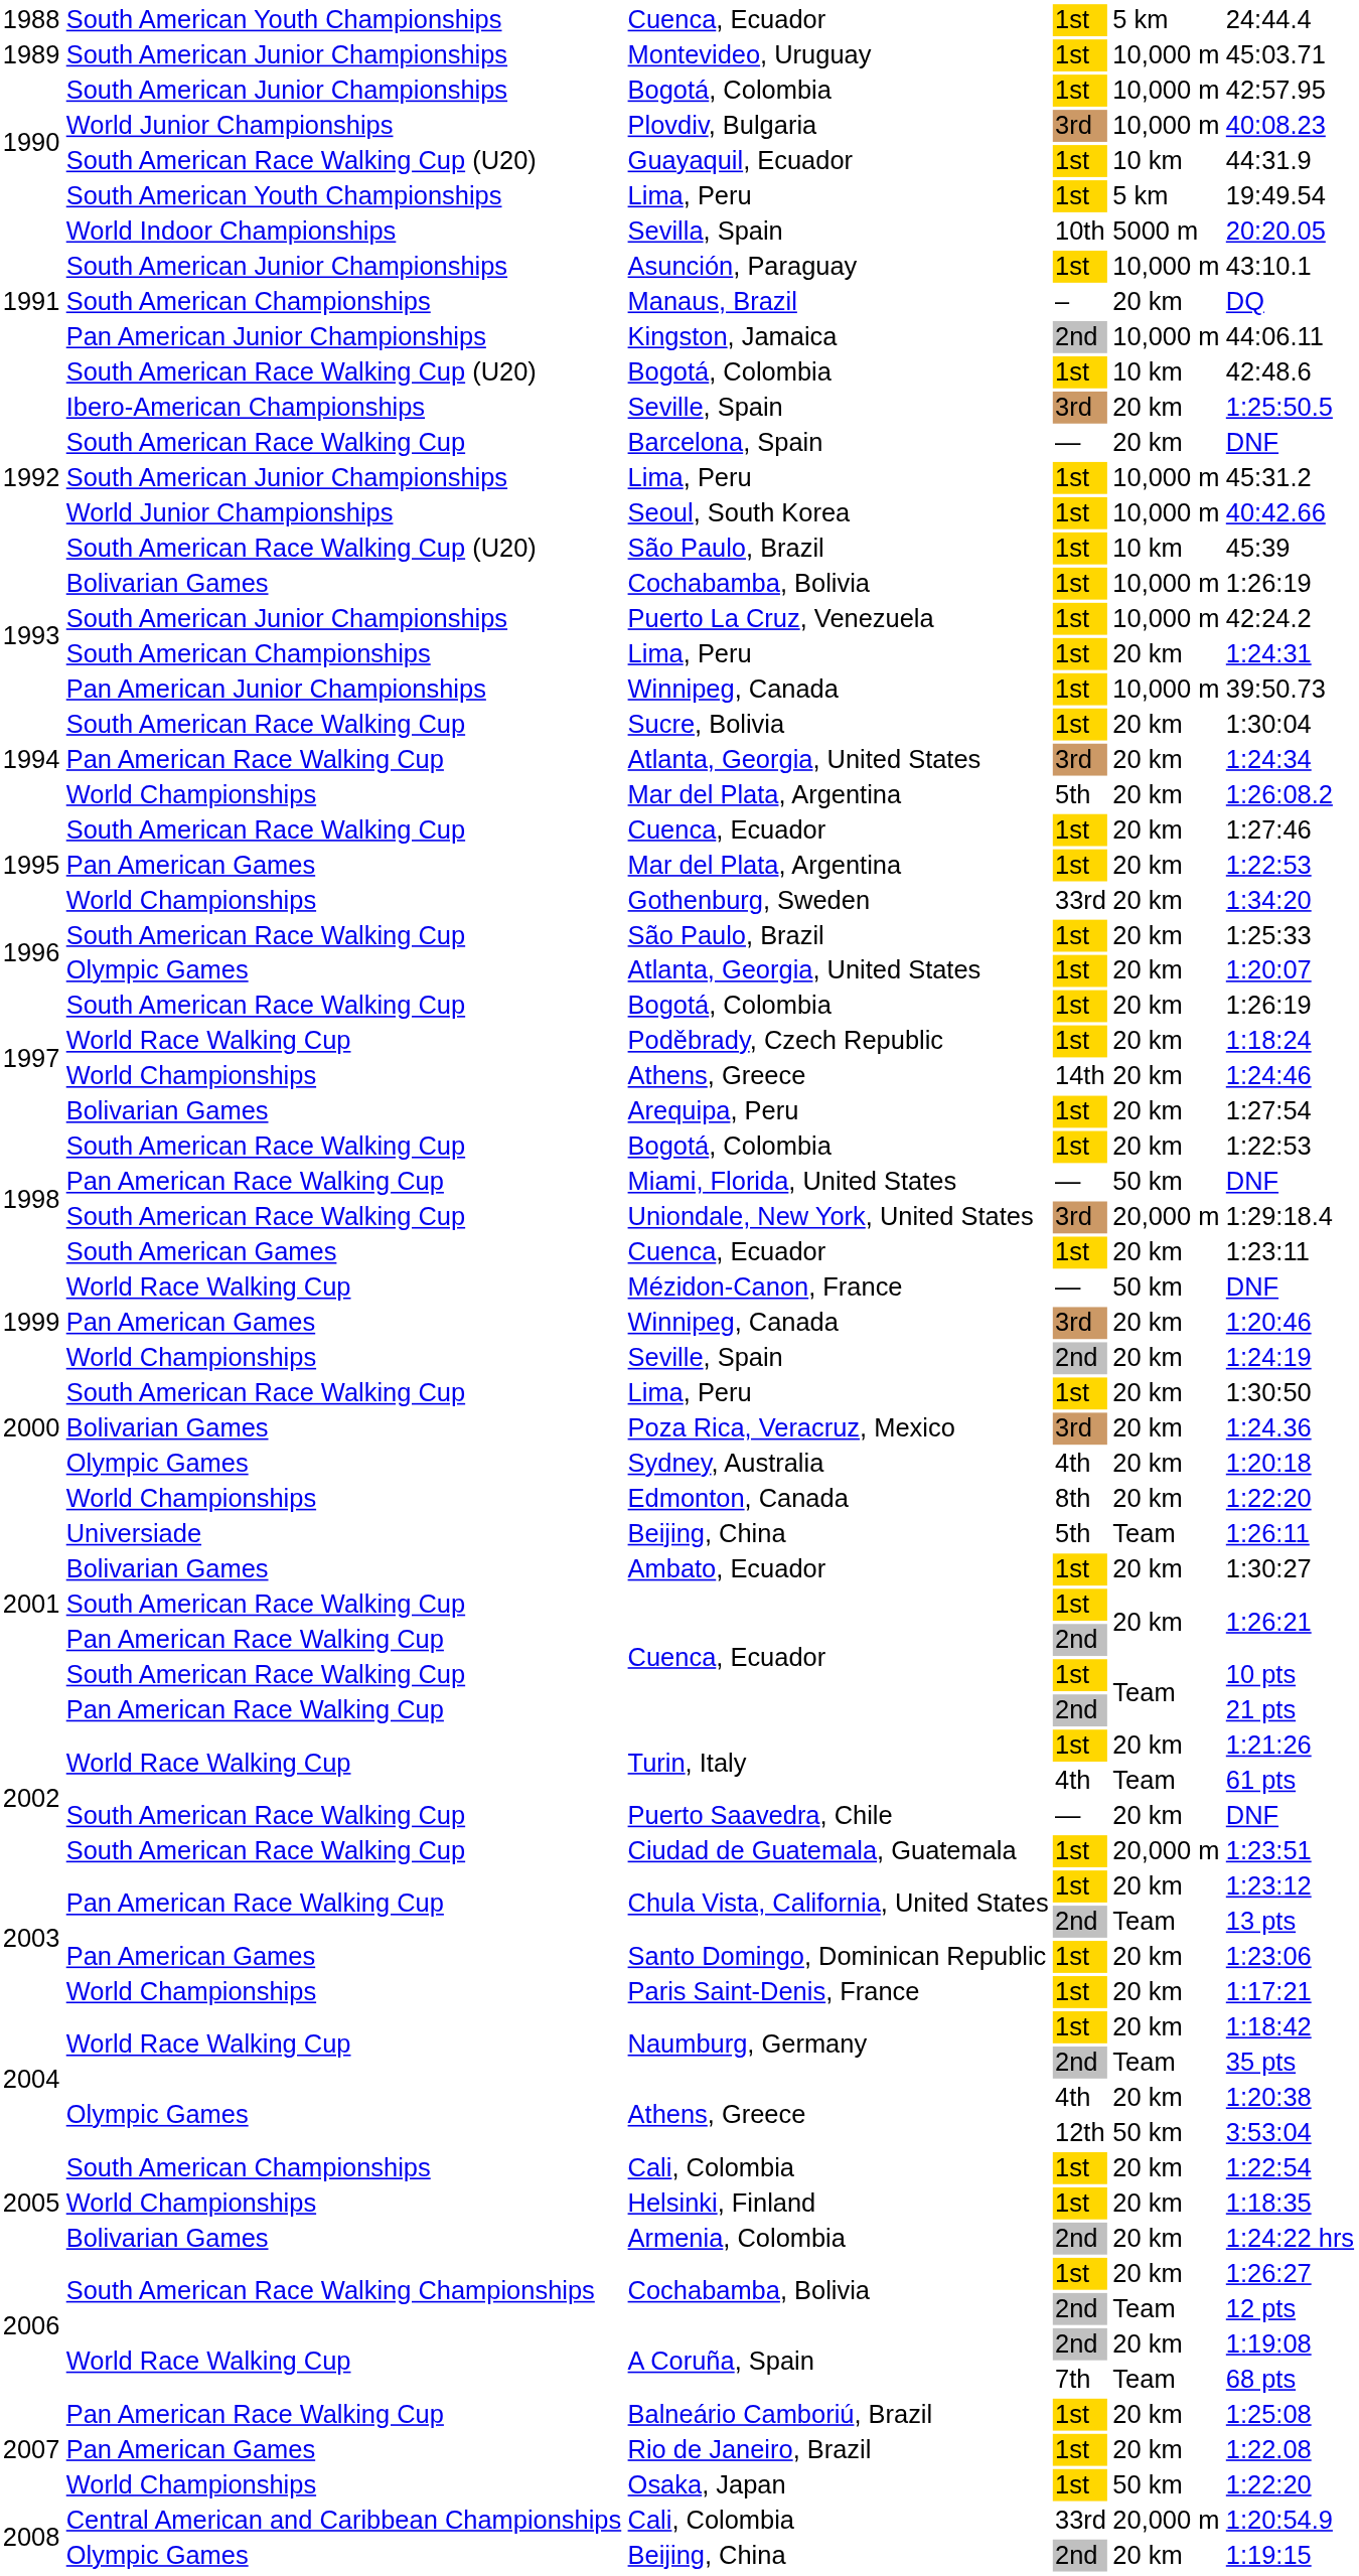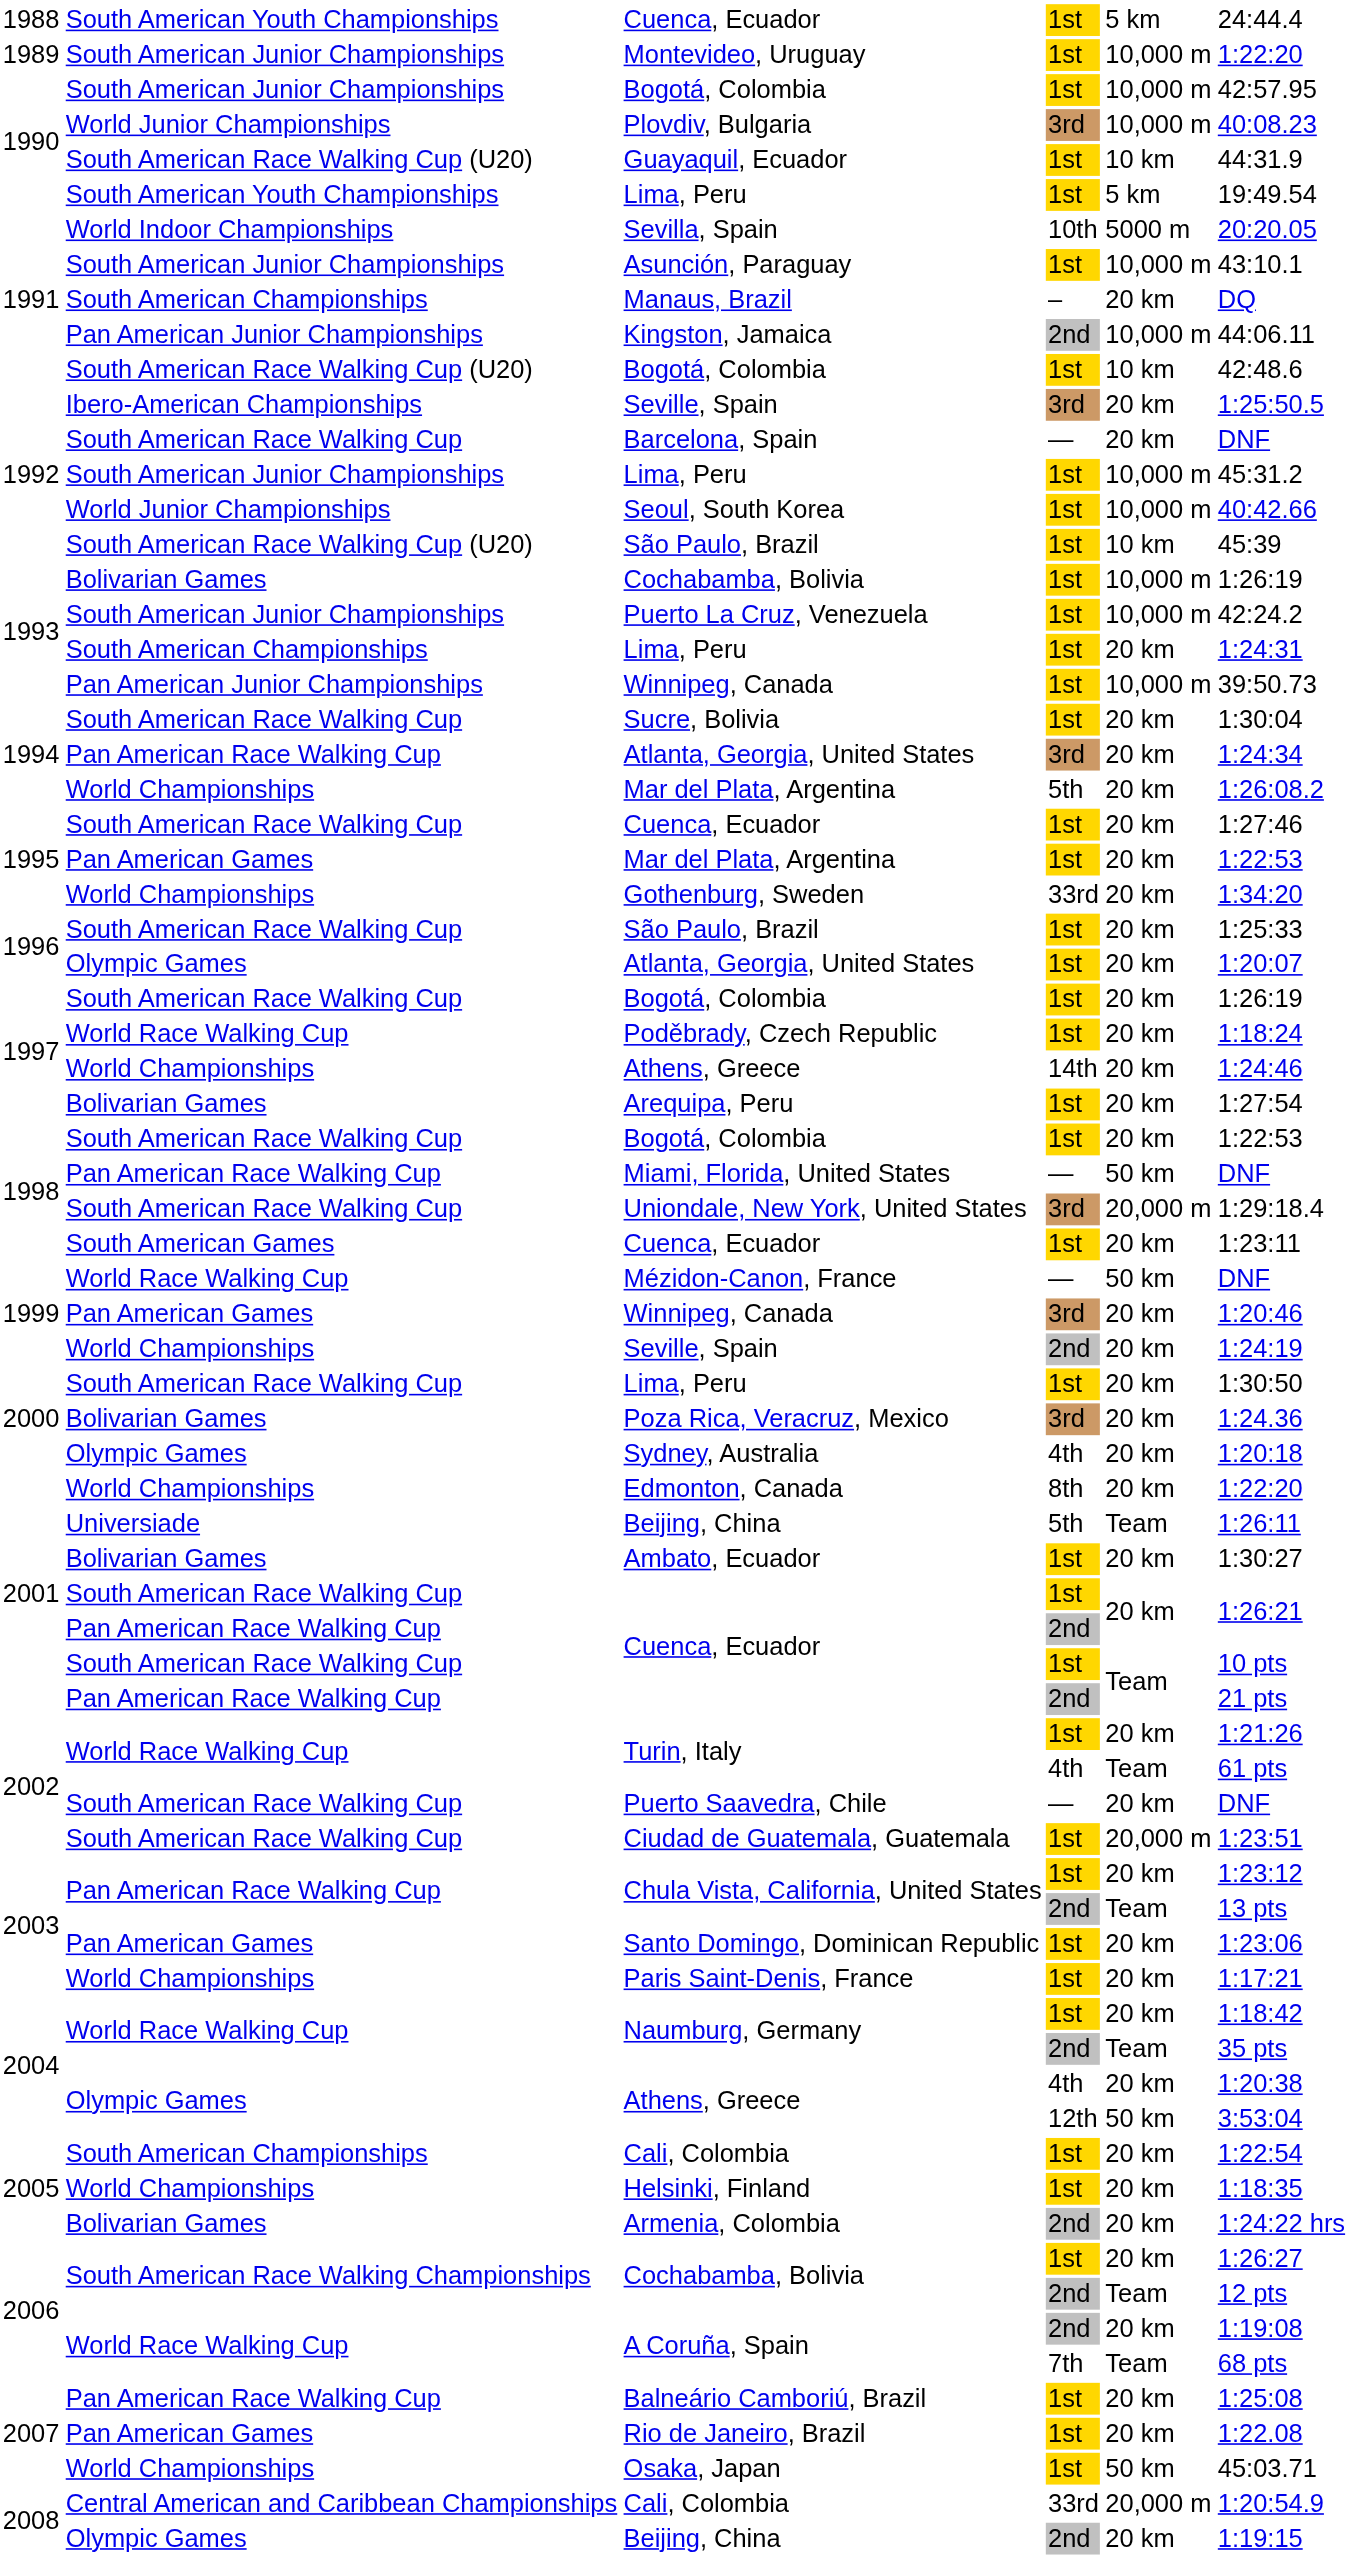Montevideo, Uruguay | column 6: 45:03.71 -> 1:22:20
Osaka, Japan | column 6: 1:22:20 -> 45:03.71
